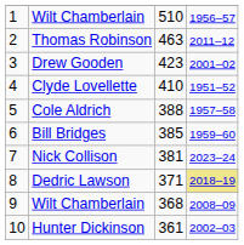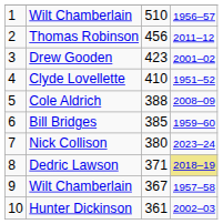Thomas Robinson | column 3: 463 -> 456
Cole Aldrich | column 4: 1957–58 -> 2008–09
Nick Collison | column 3: 381 -> 380
9 / Wilt Chamberlain | column 3: 368 -> 367
9 / Wilt Chamberlain | column 4: 2008–09 -> 1957–58
